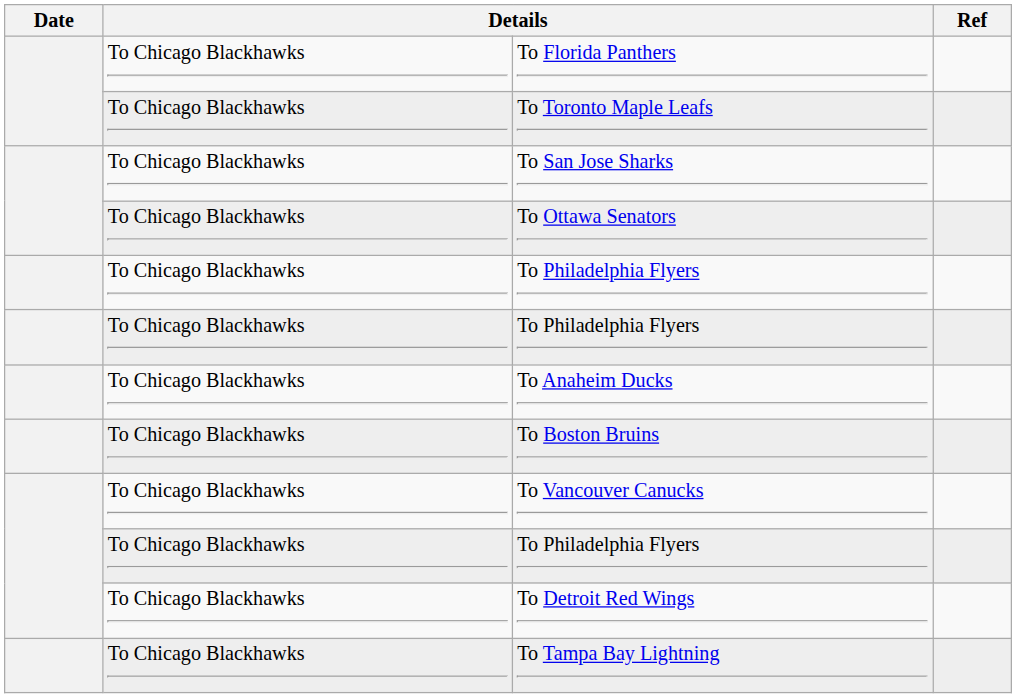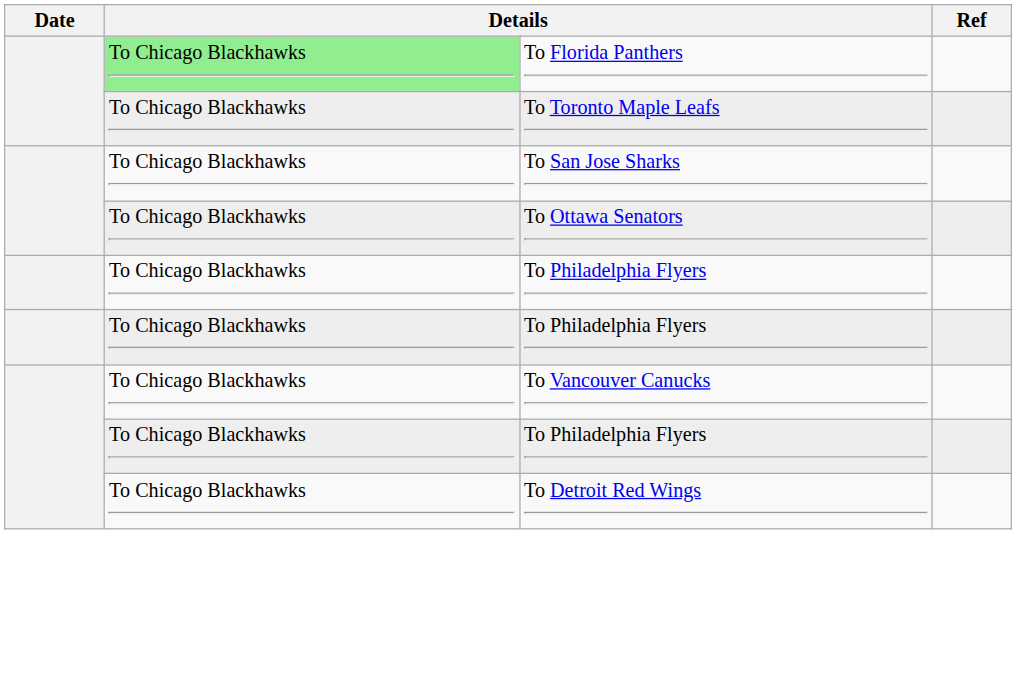To Florida Panthers | column 2: no background -> lightgreen background
- row: To Chicago Blackhawks | To Anaheim Ducks
- row: To Chicago Blackhawks | To Boston Bruins
- row: To Chicago Blackhawks | To Tampa Bay Lightning
